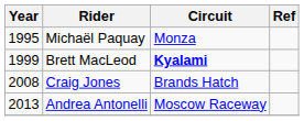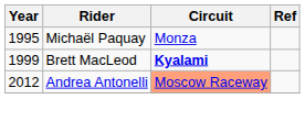- row: 2008 | Craig Jones | Brands Hatch
Andrea Antonelli | Year: 2013 -> 2012
Andrea Antonelli | Circuit: no background -> lightsalmon background
